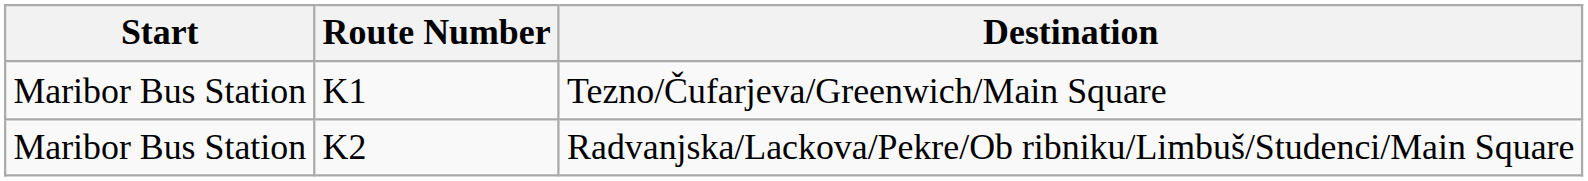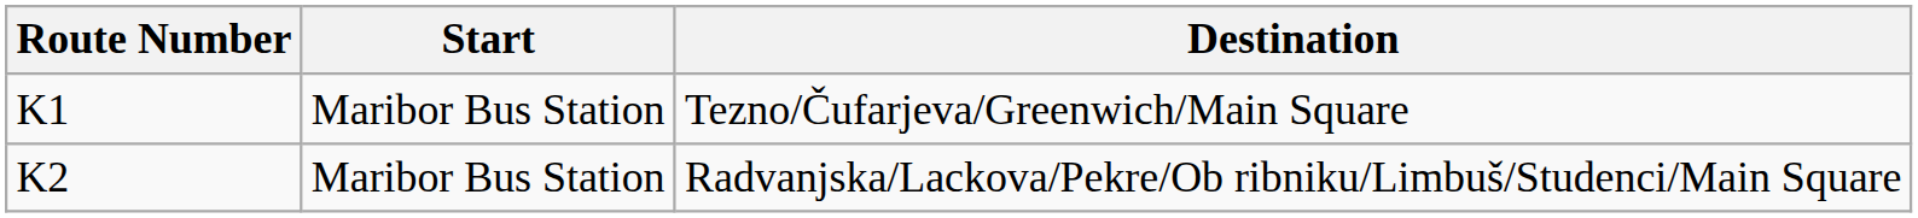columns swapped: Route Number <-> Start
